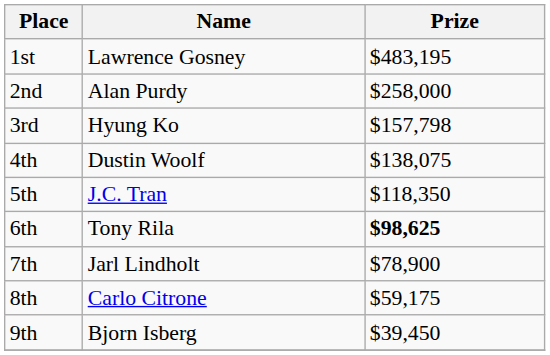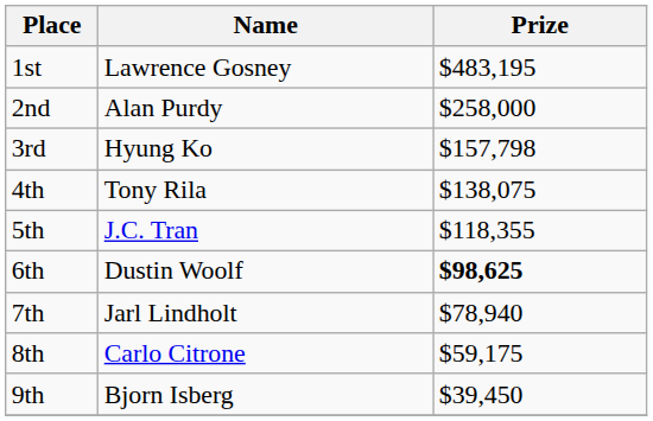4th | Name: Dustin Woolf -> Tony Rila
5th | Prize: $118,350 -> $118,355
6th | Name: Tony Rila -> Dustin Woolf
7th | Prize: $78,900 -> $78,940
